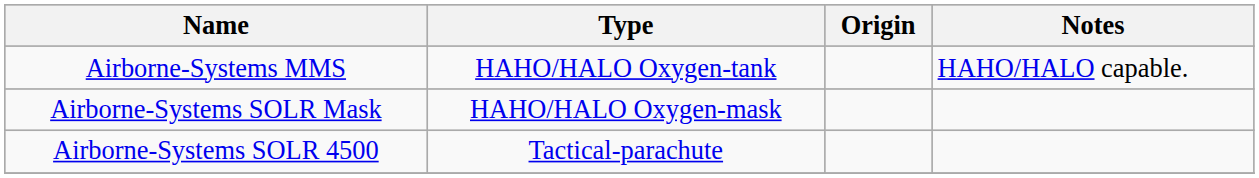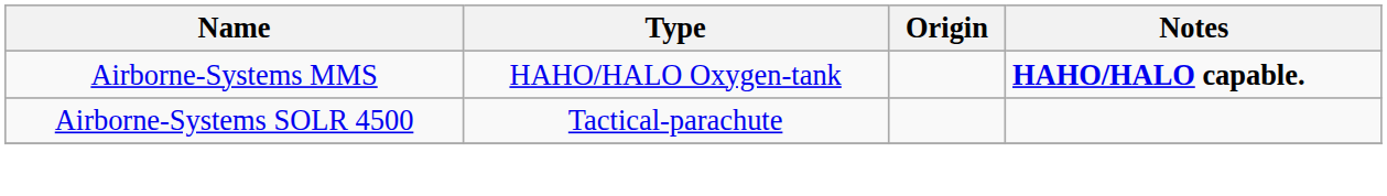Airborne-Systems MMS | Notes: normal -> bold
- row: Airborne-Systems SOLR Mask | HAHO/HALO Oxygen-mask
